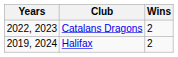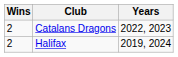columns swapped: Wins <-> Years
